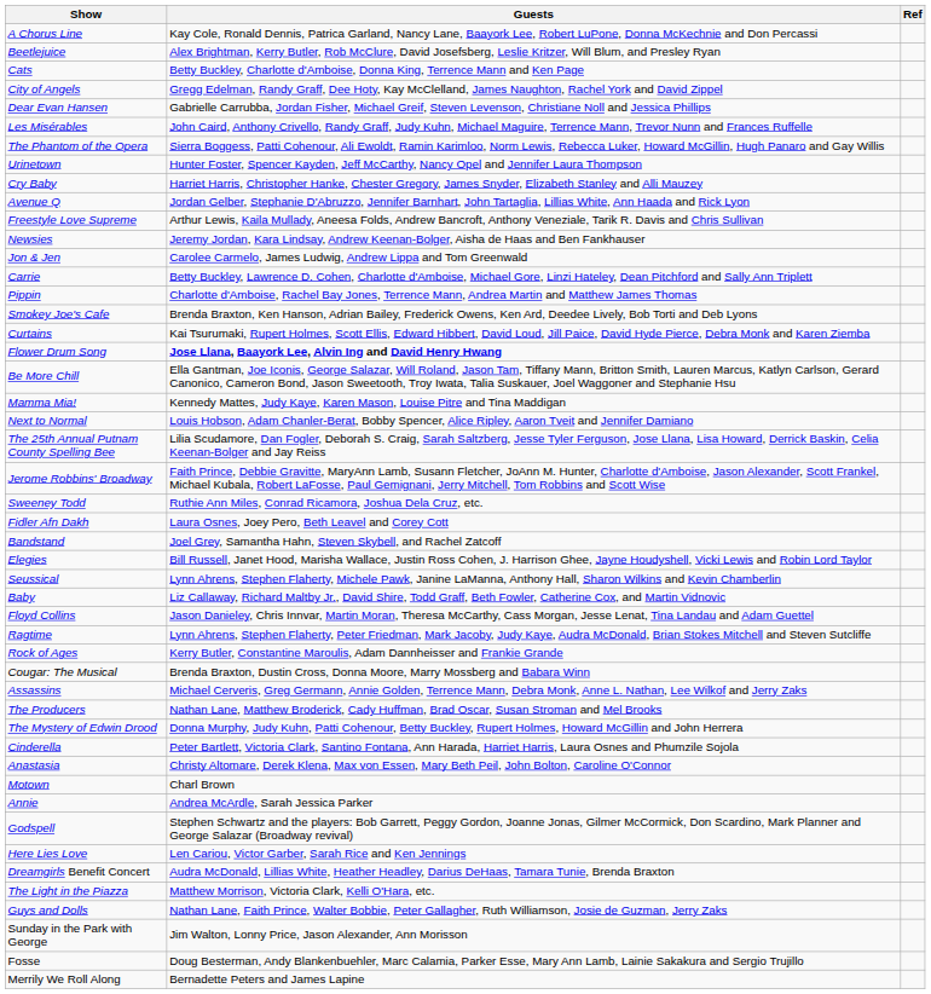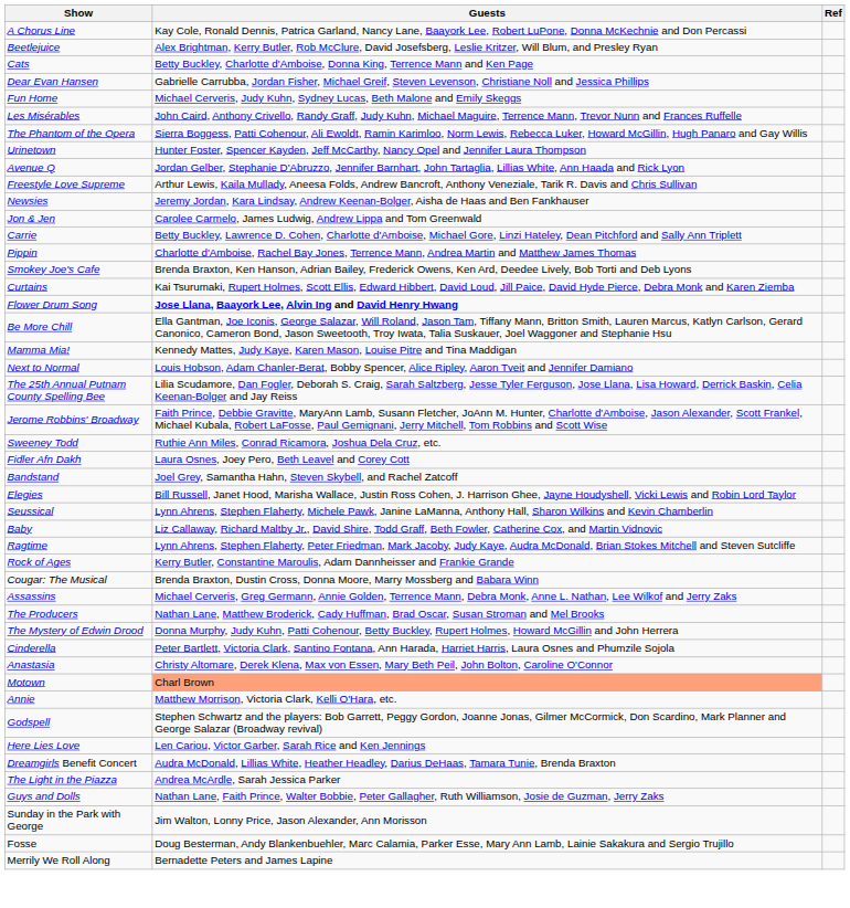- row: City of Angels | Gregg Edelman, Randy Graff, Dee Hoty, Kay McClelland, James Naughton, Rachel York and David Zippel
+ row: Fun Home | Michael Cerveris, Judy Kuhn, Sydney Lucas, Beth Malone and Emily Skeggs
- row: Cry Baby | Harriet Harris, Christopher Hanke, Chester Gregory, James Snyder, Elizabeth Stanley and Alli Mauzey
- row: Floyd Collins | Jason Danieley, Chris Innvar, Martin Moran, Theresa McCarthy, Cass Morgan, Jesse Lenat, Tina Landau and Adam Guettel
Motown | Guests: no background -> lightsalmon background
Annie | Guests: Andrea McArdle, Sarah Jessica Parker -> Matthew Morrison, Victoria Clark, Kelli O'Hara, etc.
The Light in the Piazza | Guests: Matthew Morrison, Victoria Clark, Kelli O'Hara, etc. -> Andrea McArdle, Sarah Jessica Parker
